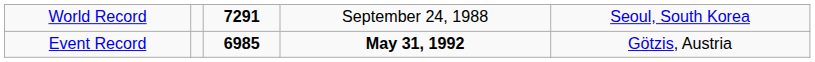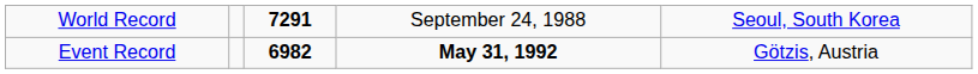Event Record | column 3: 6985 -> 6982
